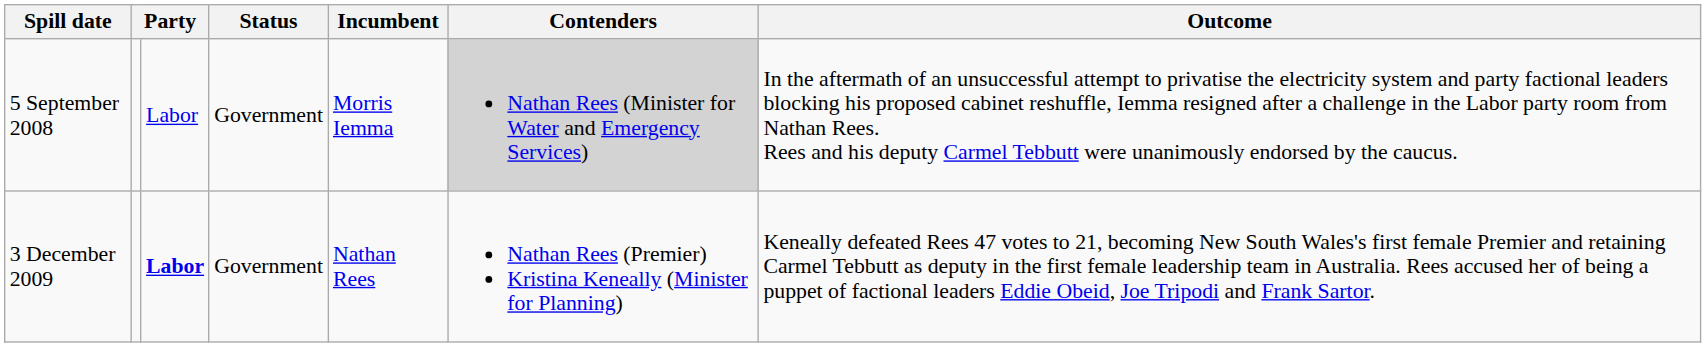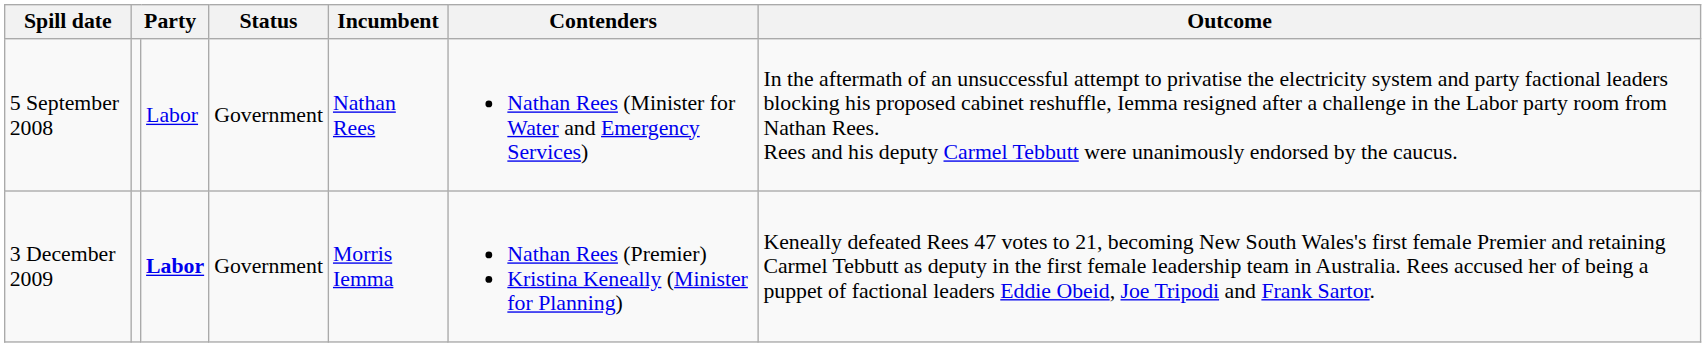5 September 2008 | Incumbent: Morris Iemma -> Nathan Rees
5 September 2008 | Contenders: lightgrey background -> no background
3 December 2009 | Incumbent: Nathan Rees -> Morris Iemma
